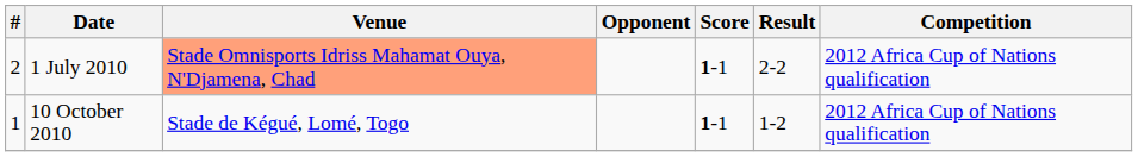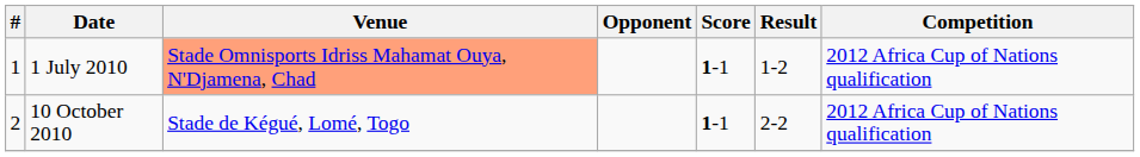1 July 2010 | #: 2 -> 1
1 July 2010 | Result: 2-2 -> 1-2
10 October 2010 | #: 1 -> 2
10 October 2010 | Result: 1-2 -> 2-2
